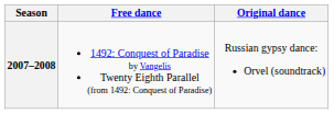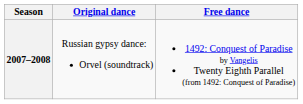columns swapped: Original dance <-> Free dance
